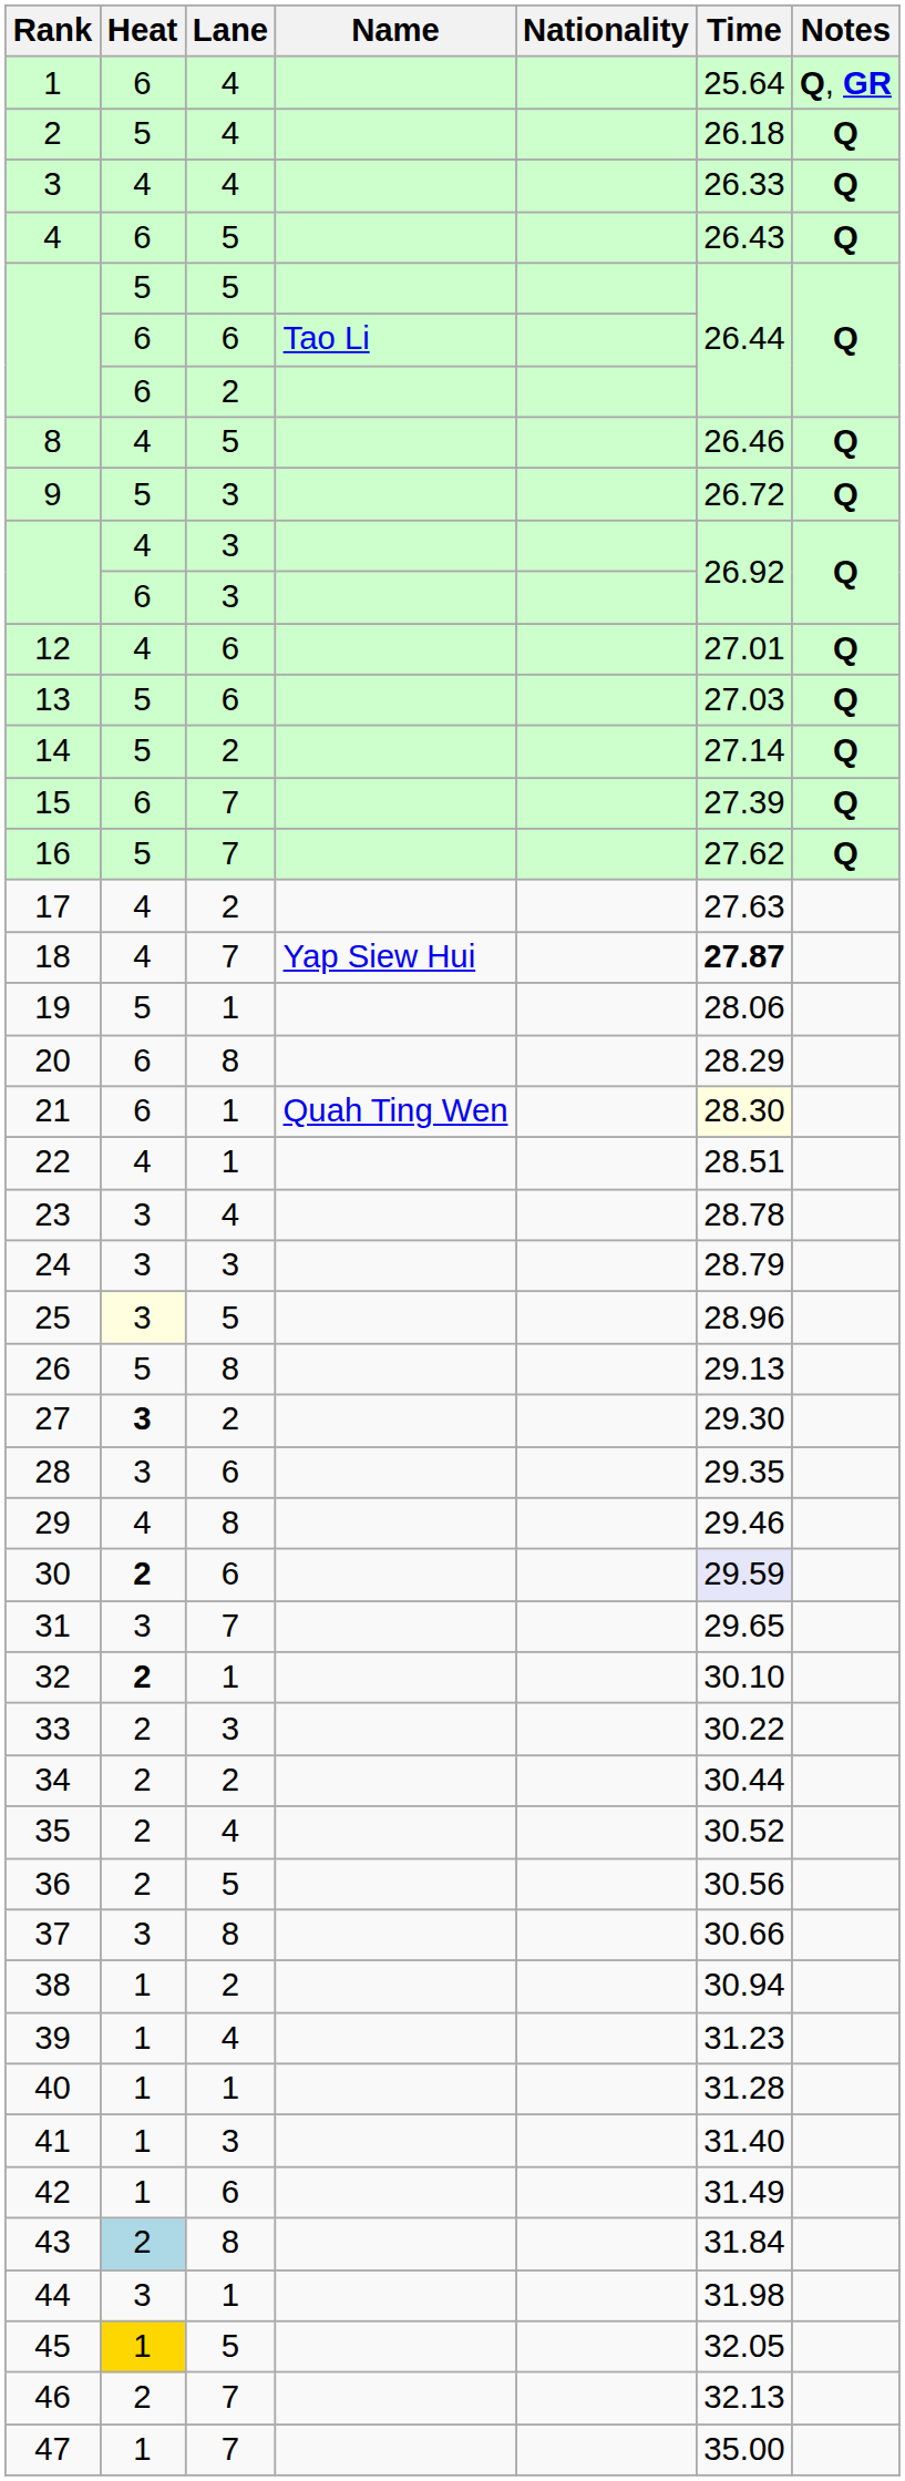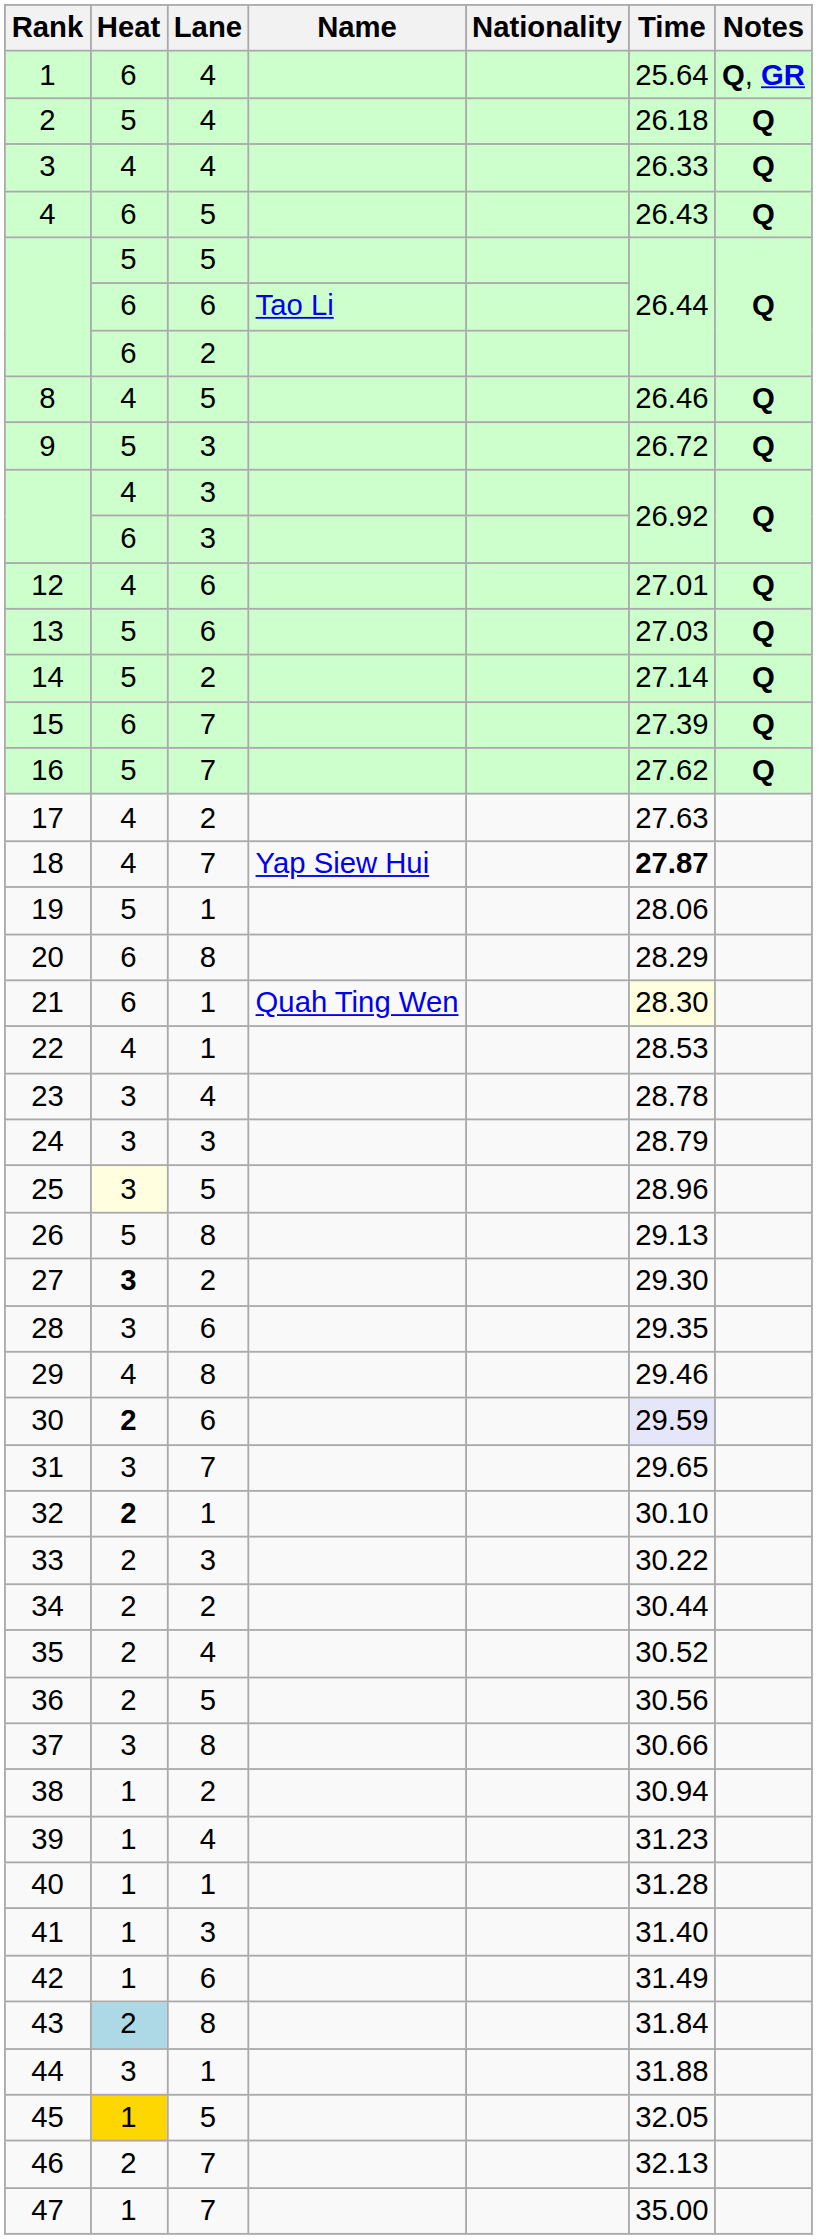22 | Time: 28.51 -> 28.53
44 | Time: 31.98 -> 31.88
